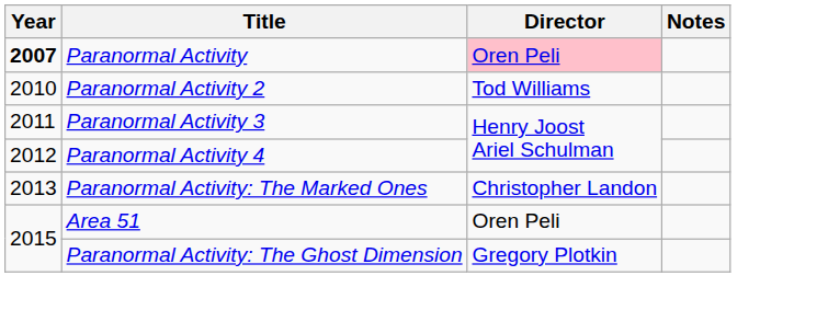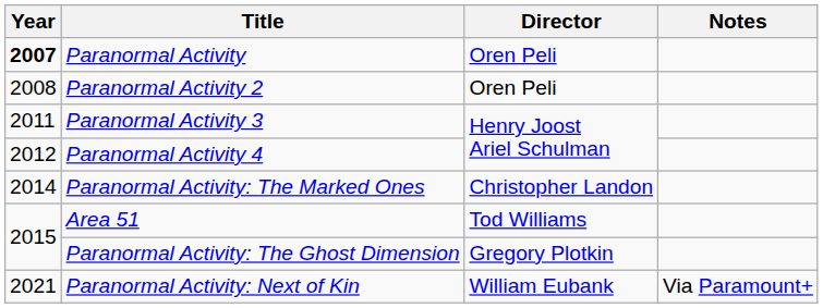Paranormal Activity | Director: pink background -> no background
Paranormal Activity 2 | Year: 2010 -> 2008
Paranormal Activity 2 | Director: Tod Williams -> Oren Peli
Paranormal Activity: The Marked Ones | Year: 2013 -> 2014
Area 51 | Director: Oren Peli -> Tod Williams
+ row: 2021 | Paranormal Activity: Next of Kin | William Eubank | Via Paramount+
